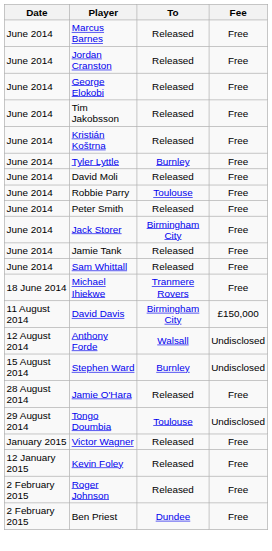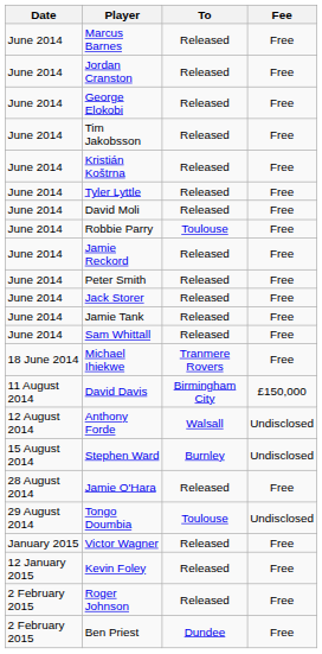Tyler Lyttle | To: Burnley -> Released
+ row: June 2014 | Jamie Reckord | Released | Free
Jack Storer | To: Birmingham City -> Released
